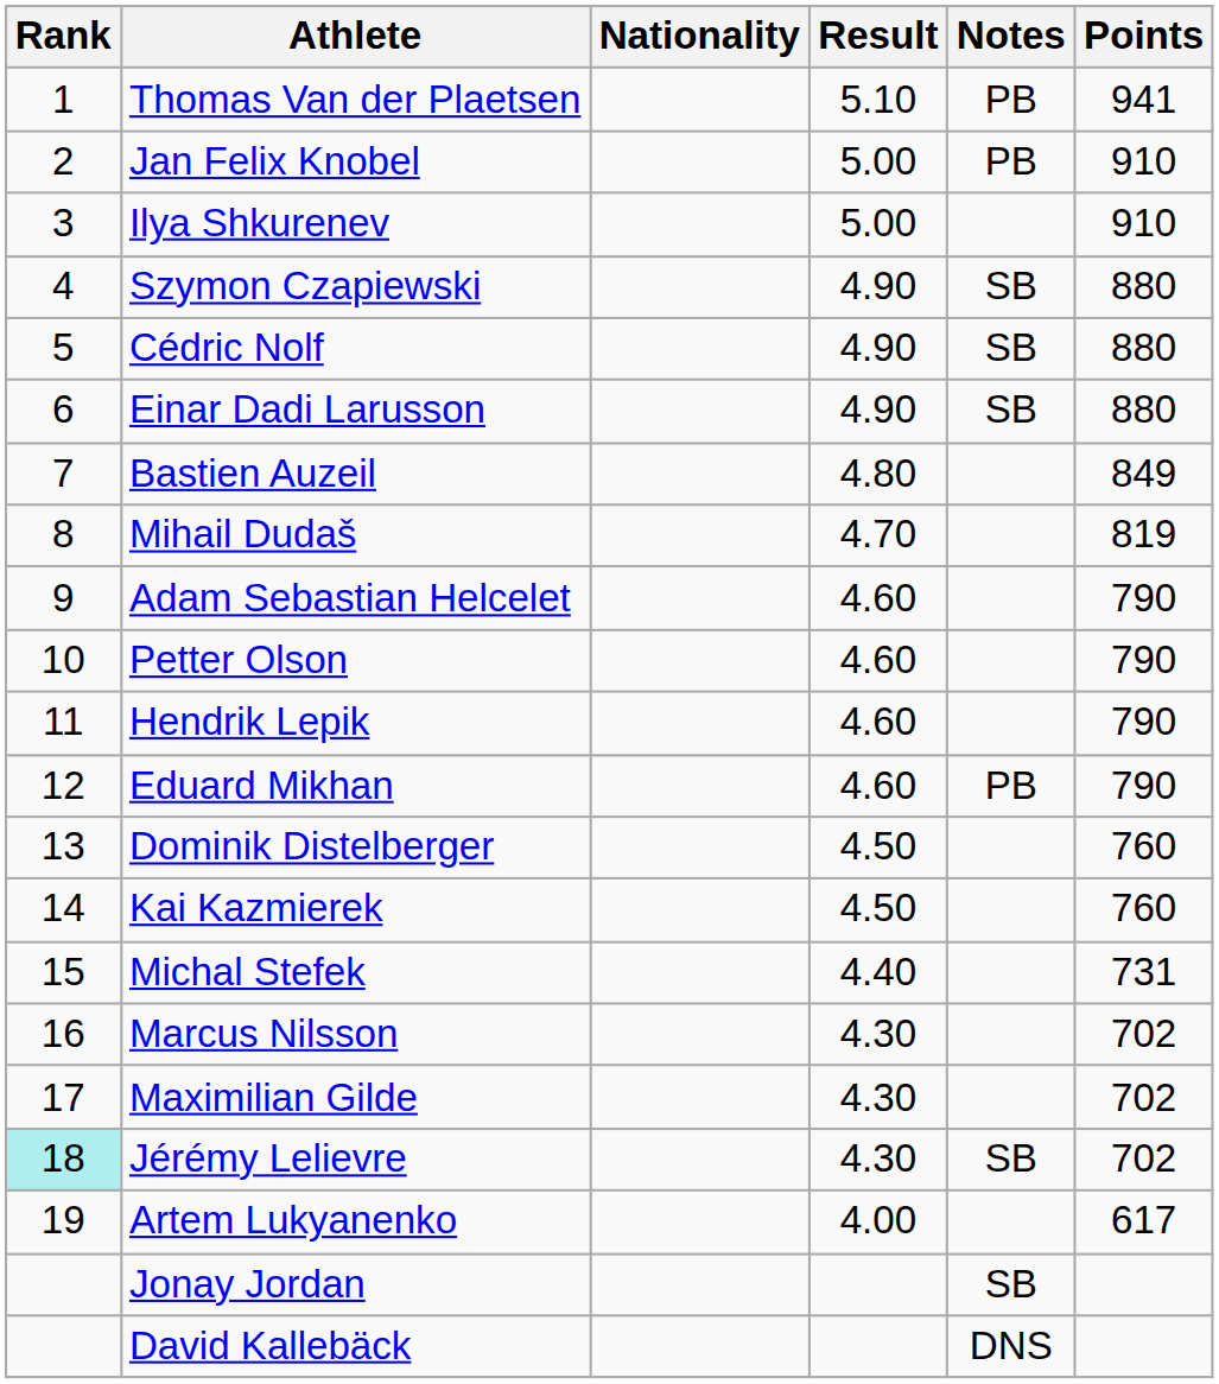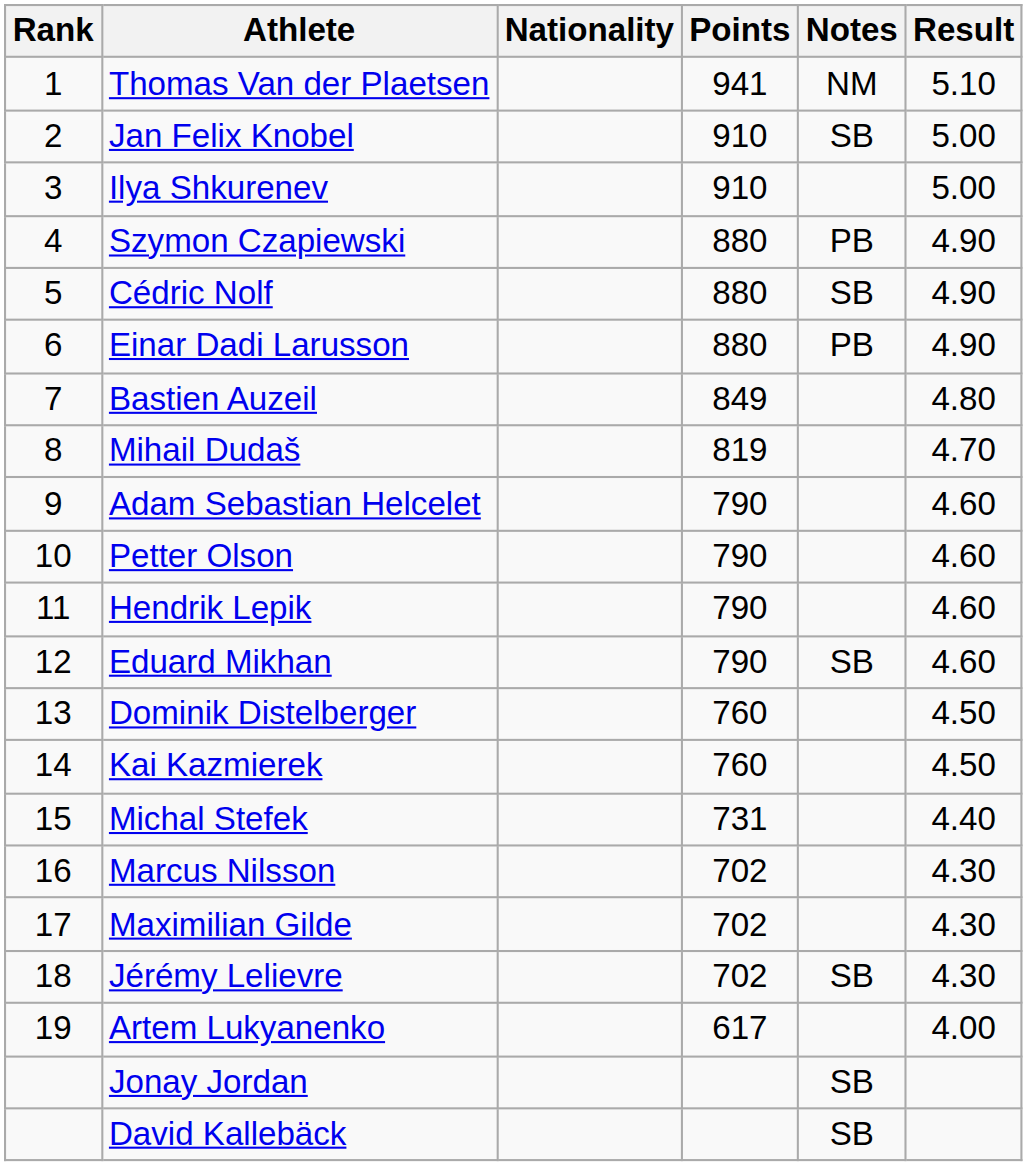columns swapped: Result <-> Points
Thomas Van der Plaetsen | Notes: PB -> NM
Jan Felix Knobel | Notes: PB -> SB
Szymon Czapiewski | Notes: SB -> PB
Einar Dadi Larusson | Notes: SB -> PB
Eduard Mikhan | Notes: PB -> SB
Jérémy Lelievre | Rank: paleturquoise background -> no background
David Kallebäck | Notes: DNS -> SB
